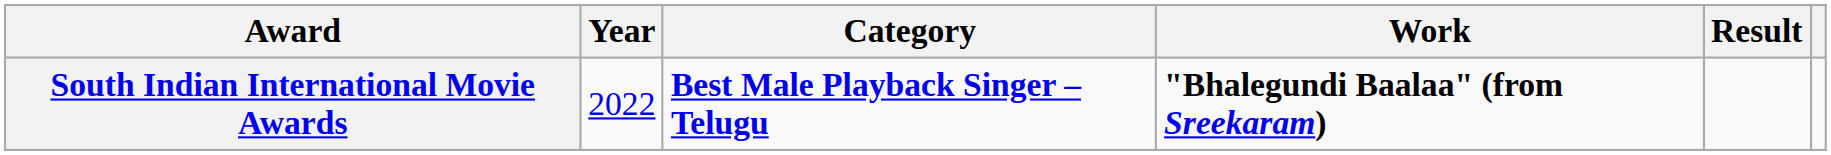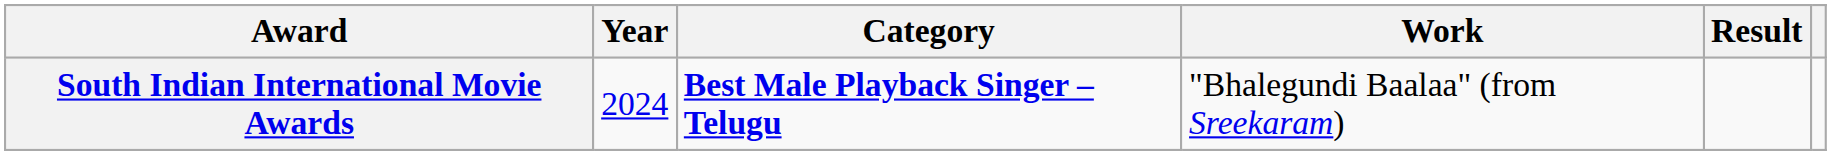South Indian International Movie Awards | Year: 2022 -> 2024
South Indian International Movie Awards | Work: bold -> normal
